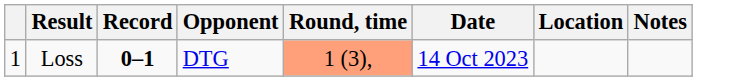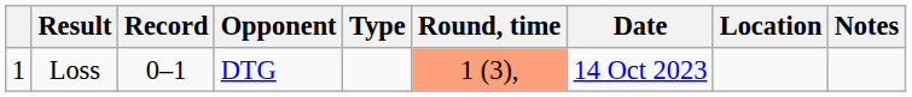+ column: Type
Loss | Record: bold -> normal
